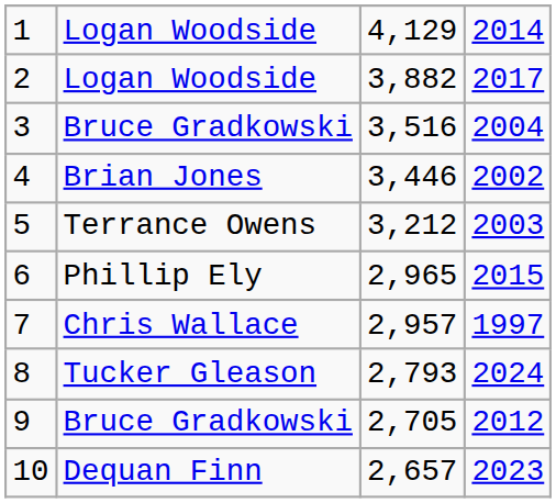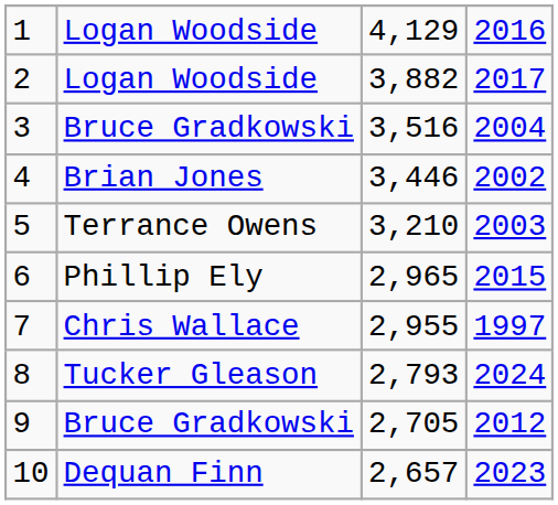1 | column 4: 2014 -> 2016
5 | column 3: 3,212 -> 3,210
7 | column 3: 2,957 -> 2,955
